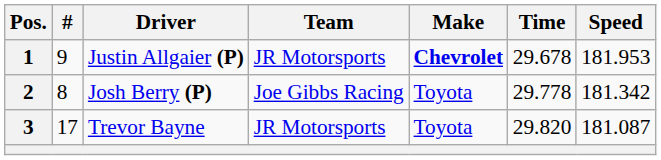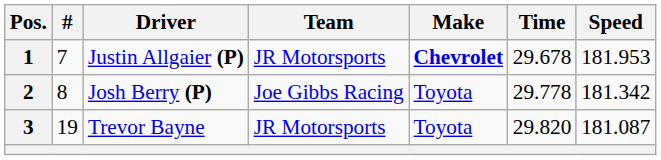1 | #: 9 -> 7
3 | #: 17 -> 19
